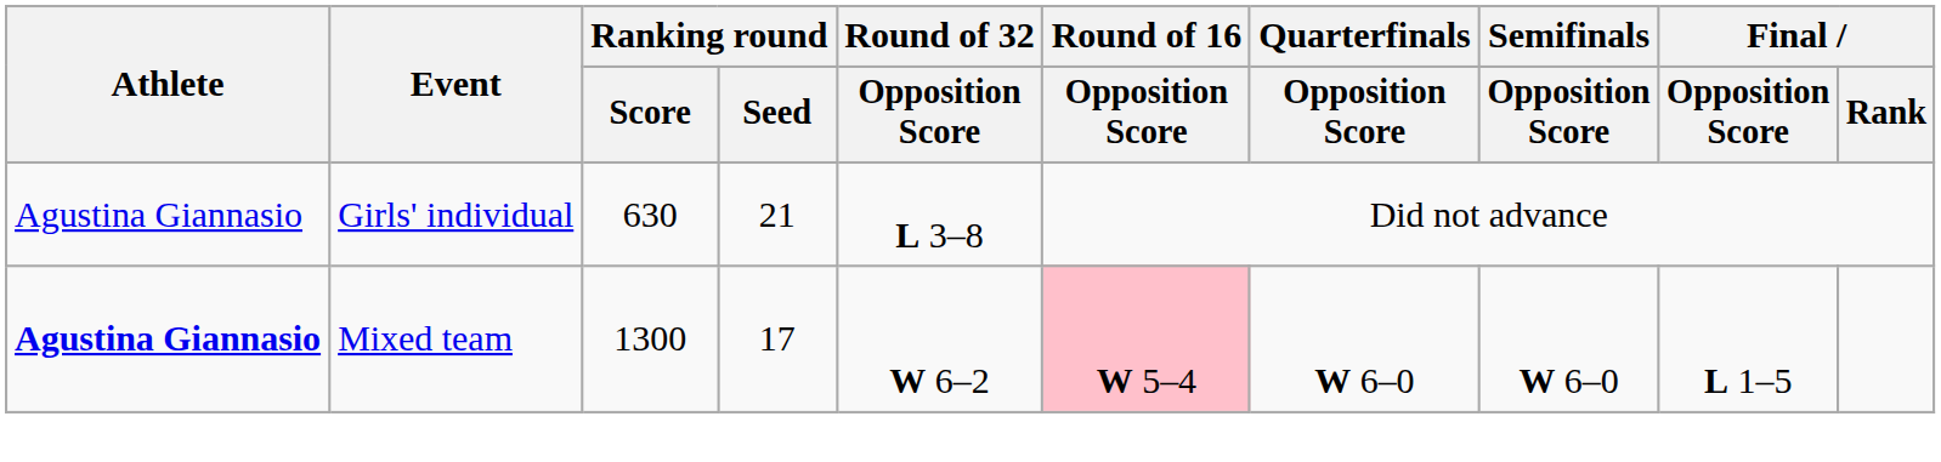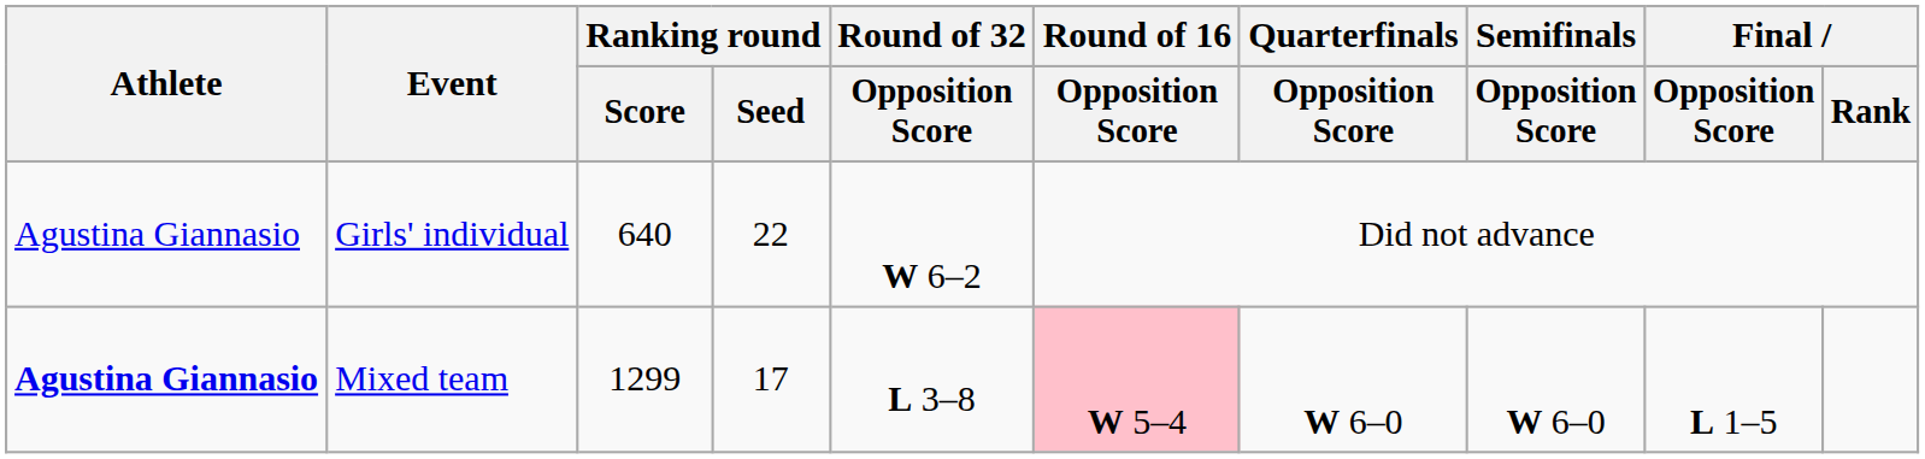Girls' individual | Ranking round / Score: 630 -> 640
Girls' individual | Ranking round / Seed: 21 -> 22
Girls' individual | Round of 32 / Opposition Score: L 3–8 -> W 6–2
Mixed team | Ranking round / Score: 1300 -> 1299
Mixed team | Round of 32 / Opposition Score: W 6–2 -> L 3–8
